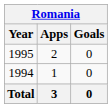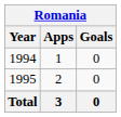rows swapped: 1994 <-> 1995
